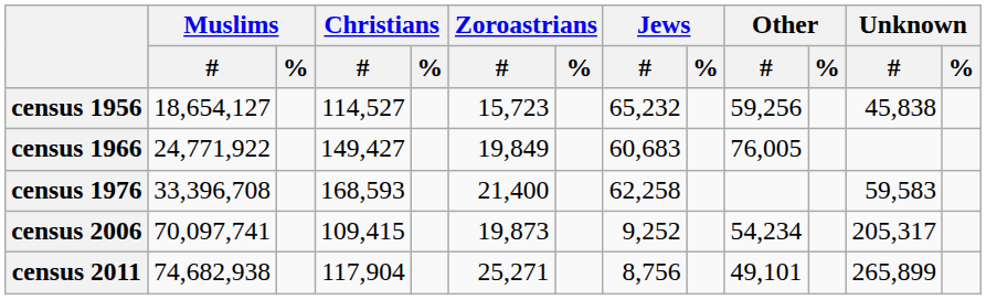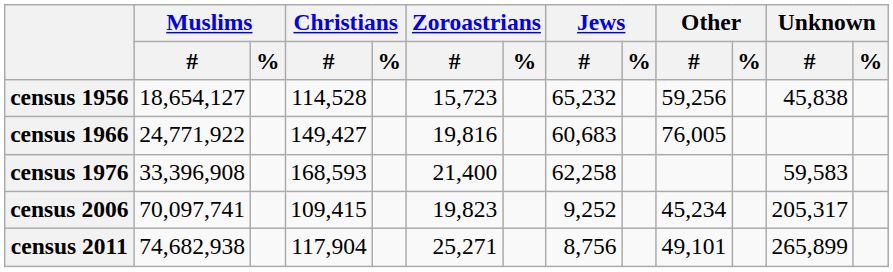census 1956 | Christians / #: 114,527 -> 114,528
census 1966 | Zoroastrians / #: 19,849 -> 19,816
census 1976 | Muslims / #: 33,396,708 -> 33,396,908
census 2006 | Zoroastrians / #: 19,873 -> 19,823
census 2006 | Other / #: 54,234 -> 45,234
